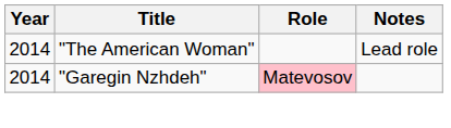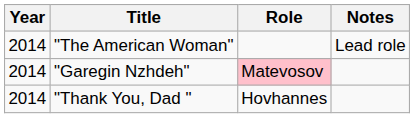+ row: 2014 | "Thank You, Dad " | Hovhannes
